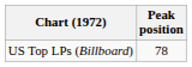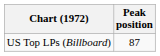US Top LPs (Billboard) | Peak position: 78 -> 87
